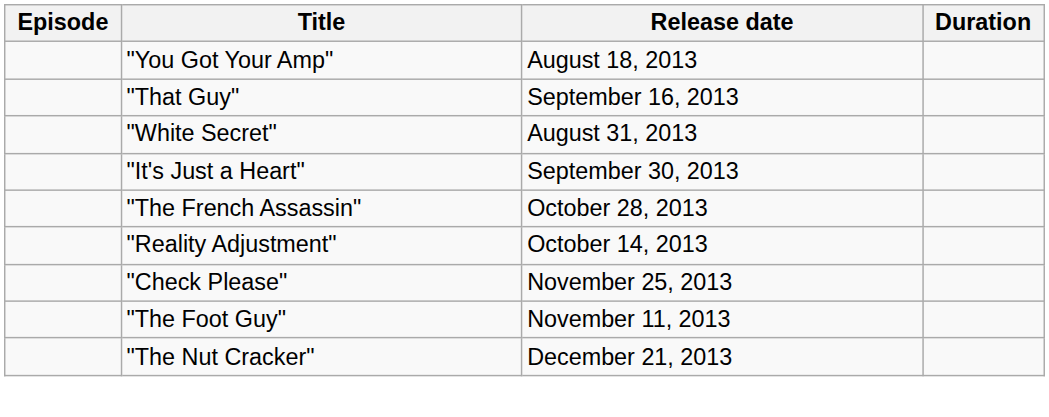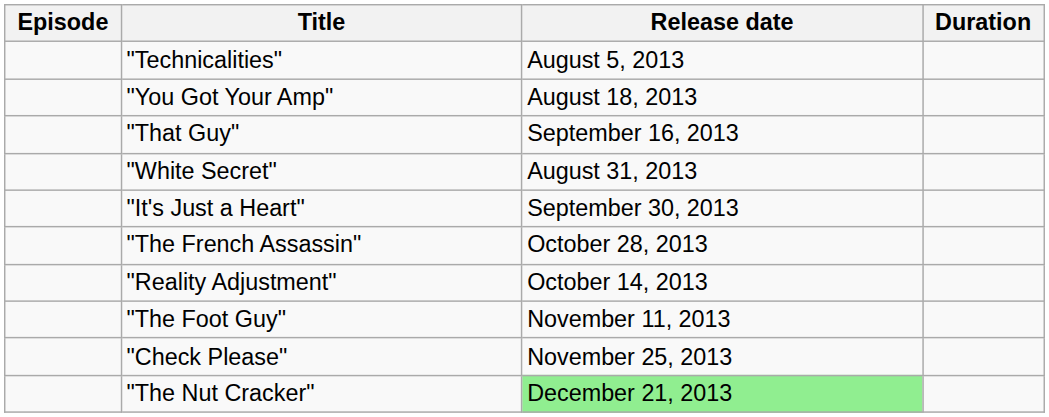+ row: "Technicalities" | August 5, 2013
rows swapped: "The Foot Guy" <-> "Check Please"
"The Nut Cracker" | Release date: no background -> lightgreen background
